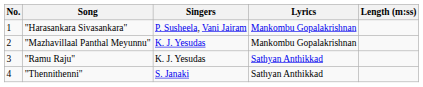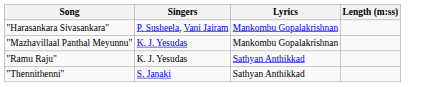- column: No. | 1 | 2 | 3 | 4
